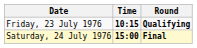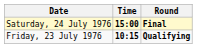rows swapped: Friday, 23 July 1976 <-> Saturday, 24 July 1976
